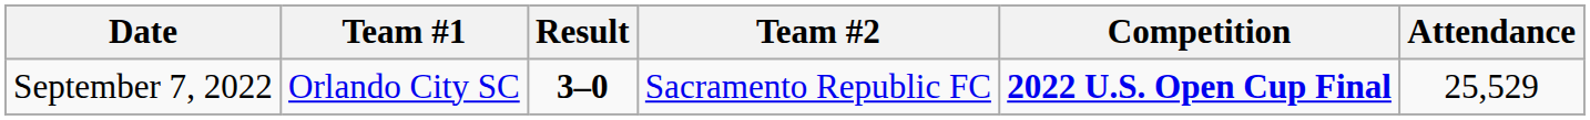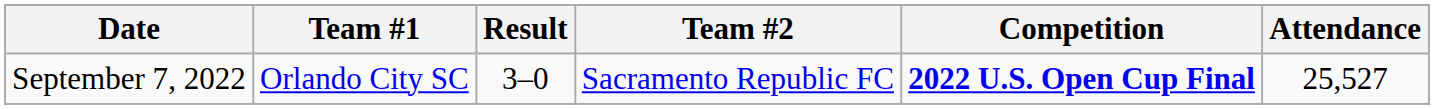September 7, 2022 | Result: bold -> normal
September 7, 2022 | Attendance: 25,529 -> 25,527
